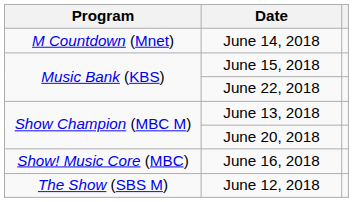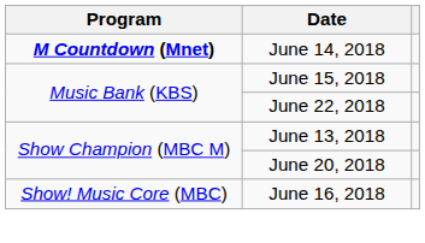June 14, 2018 | Program: normal -> bold
- row: The Show (SBS M) | June 12, 2018
